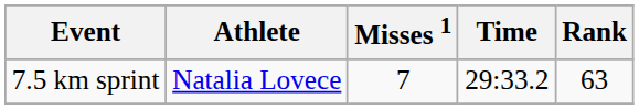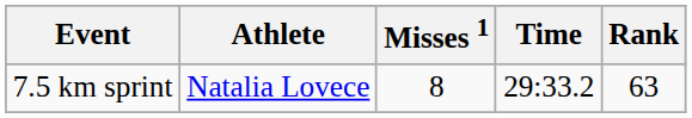7.5 km sprint | Misses 1: 7 -> 8
